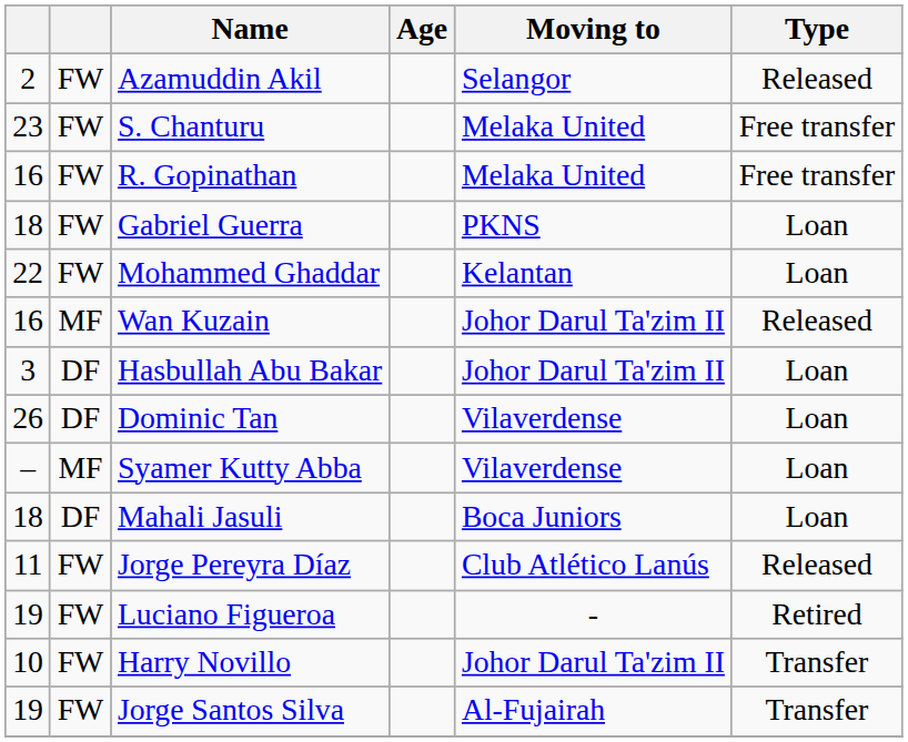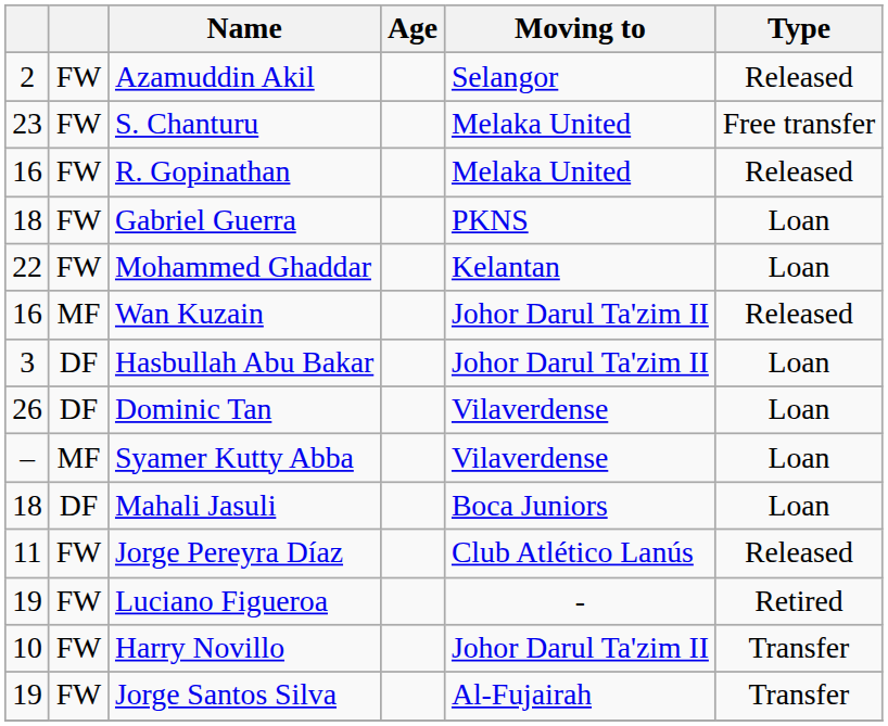R. Gopinathan | Type: Free transfer -> Released
